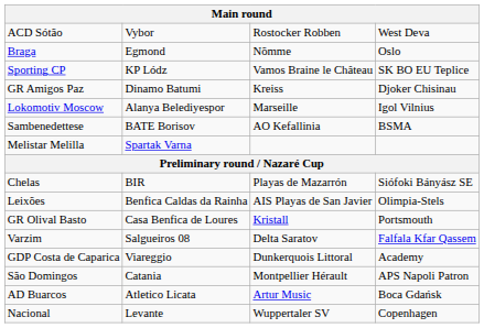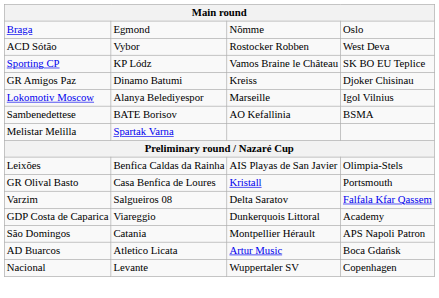rows swapped: Braga <-> ACD Sótão
- row: Chelas | BIR | Playas de Mazarrón | Siófoki Bányász SE
